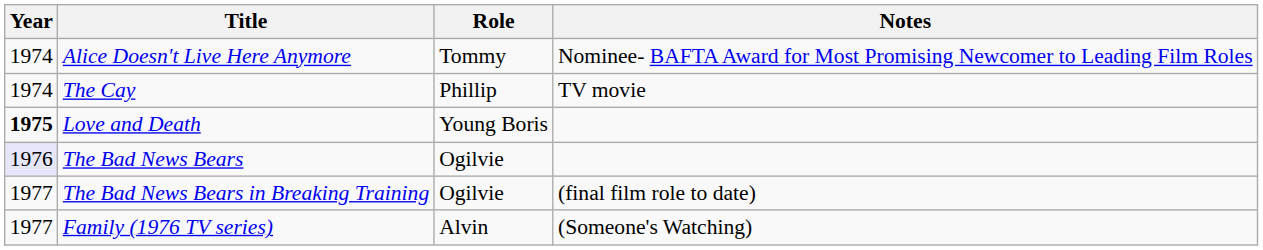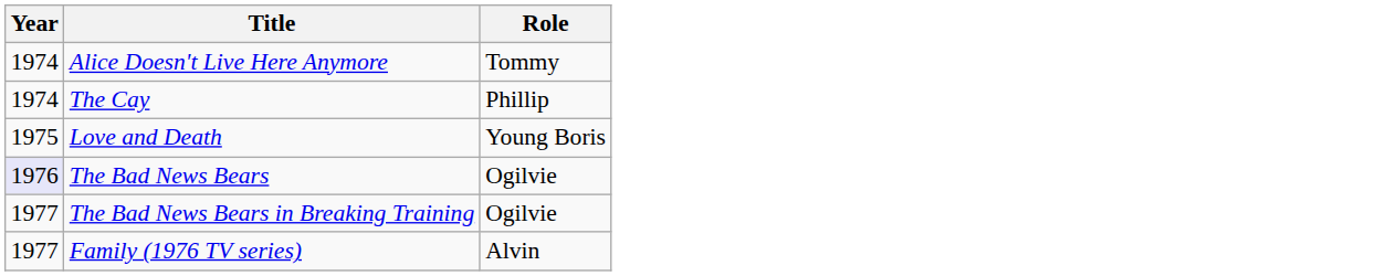- column: Notes | Nominee- BAFTA Award for Most Promising Newcomer to Leading Film Roles | TV movie | (final film role to date) | (Someone's Watching)
Love and Death | Year: bold -> normal
